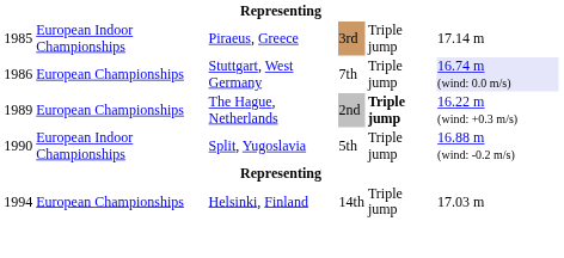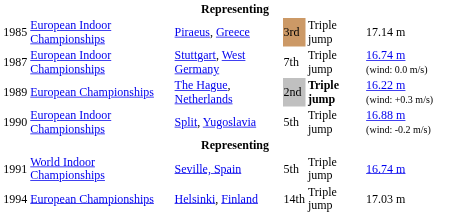Stuttgart, West Germany | column 1: 1986 -> 1987
Stuttgart, West Germany | column 2: European Championships -> European Indoor Championships
Stuttgart, West Germany | column 6: lavender background -> no background
+ row: 1991 | World Indoor Championships | Seville, Spain | 5th | Triple jump | 16.74 m
